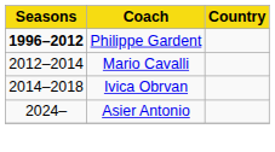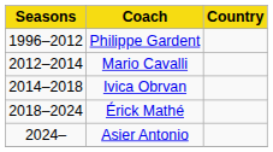Philippe Gardent | Seasons: bold -> normal
+ row: 2018–2024 | Érick Mathé
